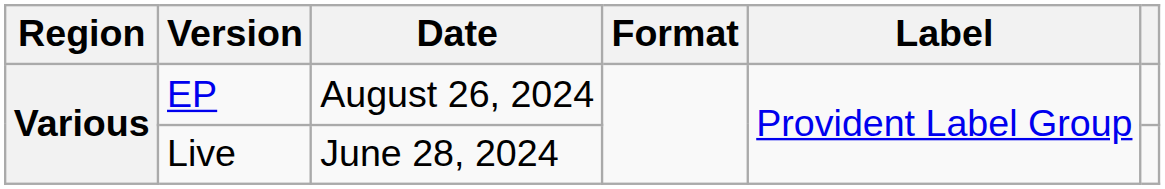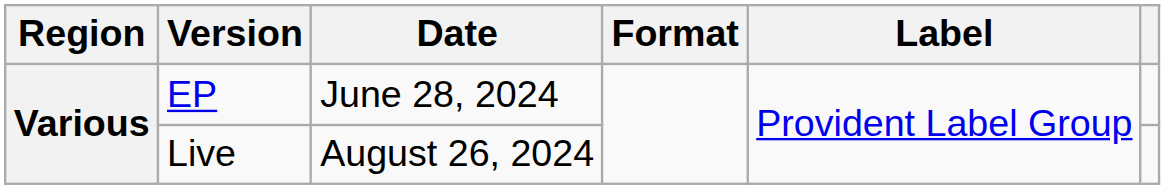EP | Date: August 26, 2024 -> June 28, 2024
Live | Date: June 28, 2024 -> August 26, 2024
